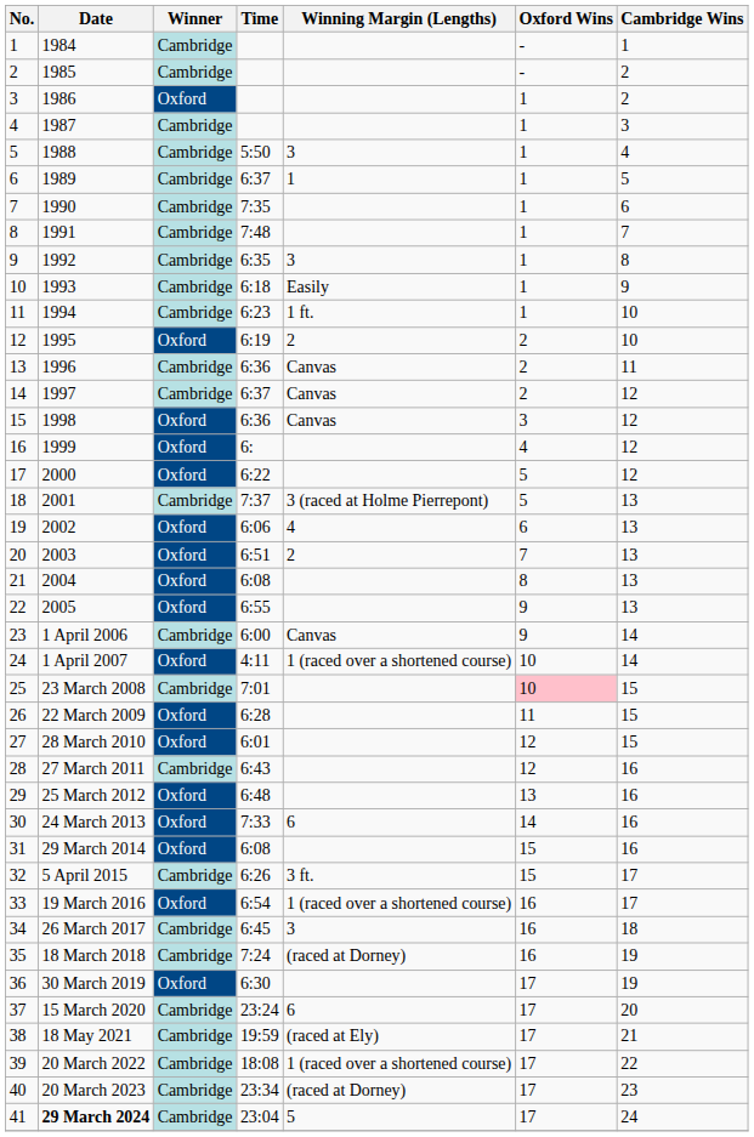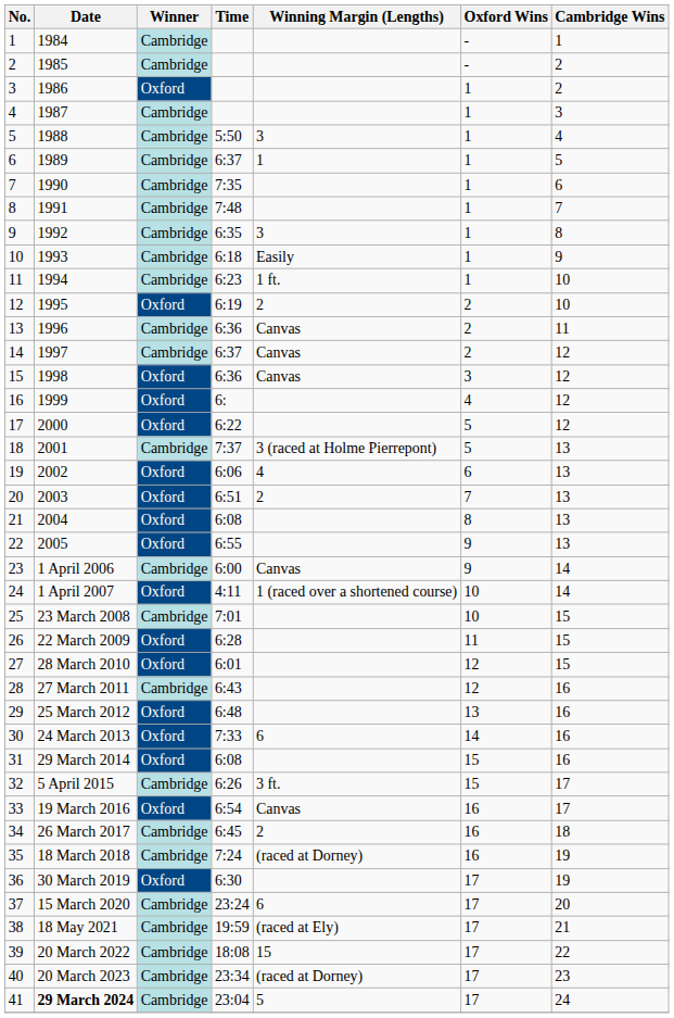25 | Oxford Wins: pink background -> no background
33 | Winning Margin (Lengths): 1 (raced over a shortened course) -> Canvas
34 | Winning Margin (Lengths): 3 -> 2
39 | Winning Margin (Lengths): 1 (raced over a shortened course) -> 15
